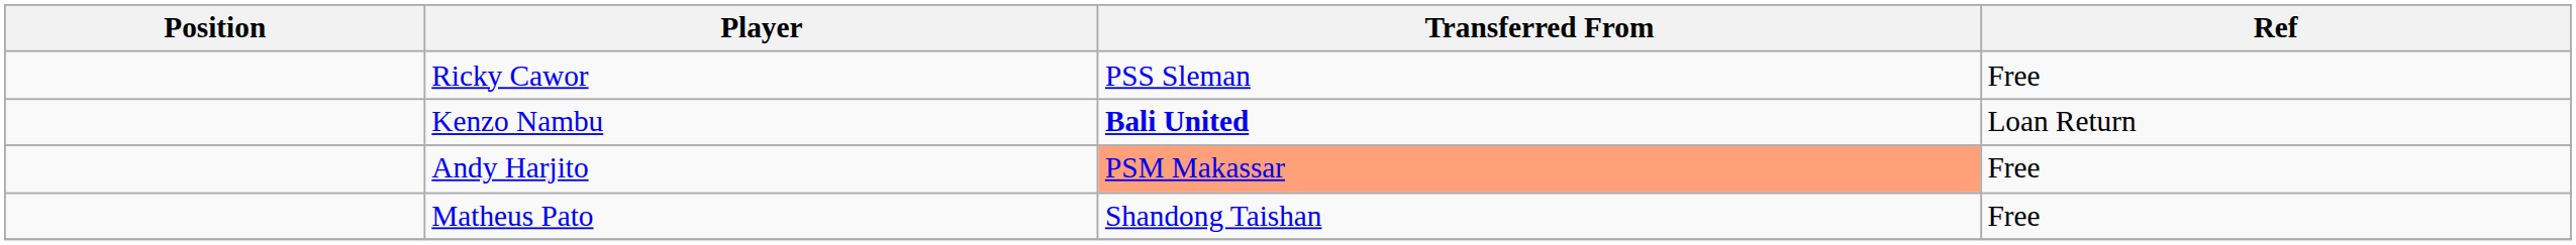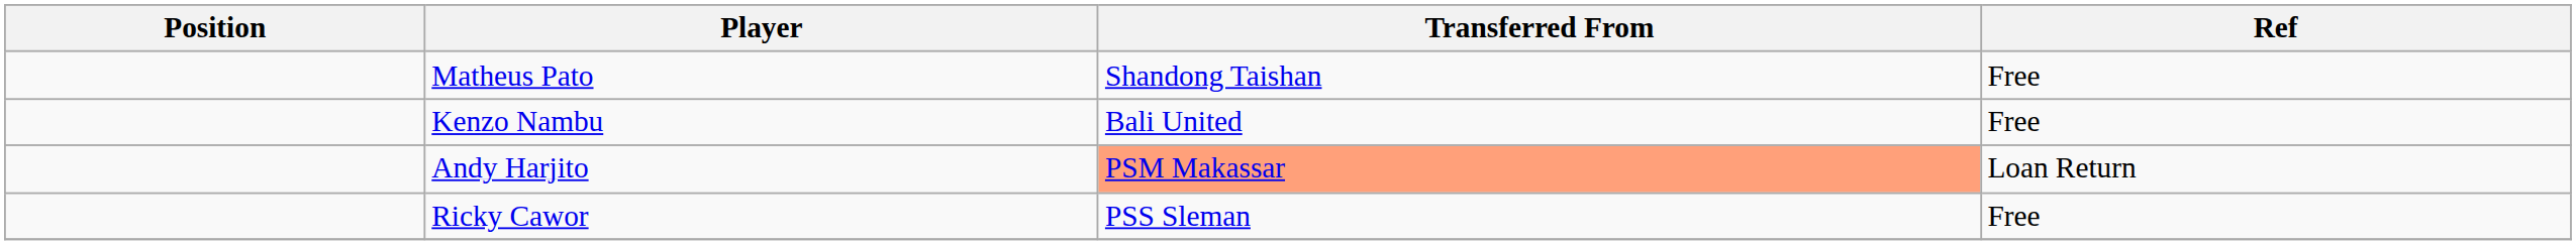rows swapped: Ricky Cawor <-> Matheus Pato
Kenzo Nambu | Transferred From: bold -> normal
Kenzo Nambu | Ref: Loan Return -> Free
Andy Harjito | Ref: Free -> Loan Return
